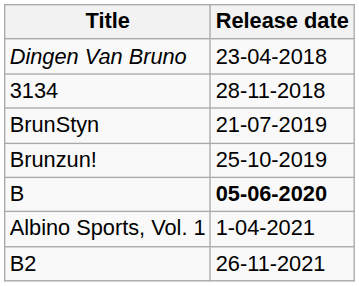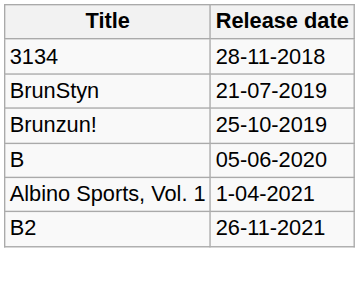- row: Dingen Van Bruno | 23-04-2018
B | Release date: bold -> normal
